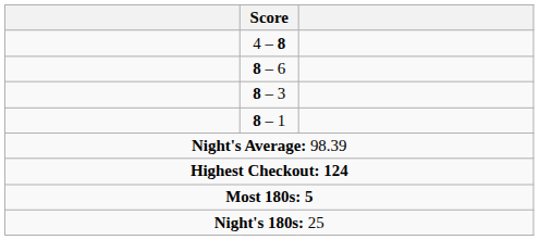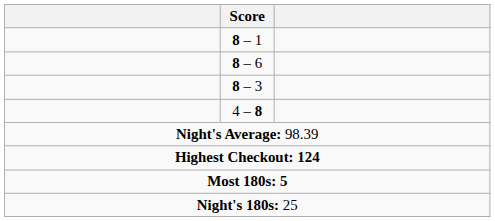rows swapped: 8 – 1 <-> 4 – 8
